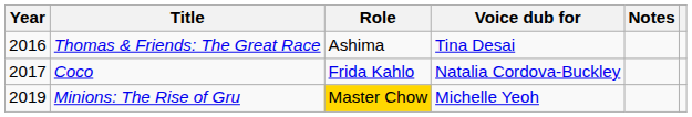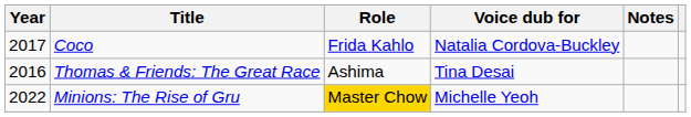rows swapped: Thomas & Friends: The Great Race <-> Coco
Minions: The Rise of Gru | Year: 2019 -> 2022
